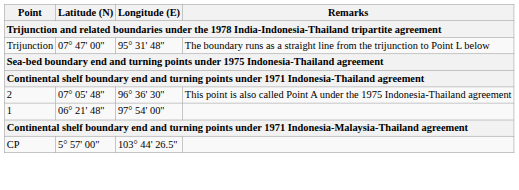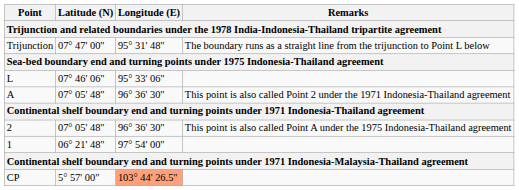+ row: L | 07° 46' 06" | 95° 33' 06"
+ row: A | 07° 05' 48" | 96° 36' 30" | This point is also called Point 2 under the 1971 Indonesia-Thailand agreement
CP | Longitude (E): no background -> lightsalmon background
